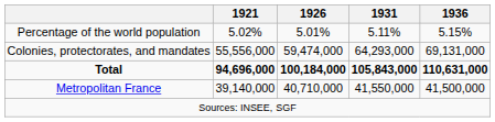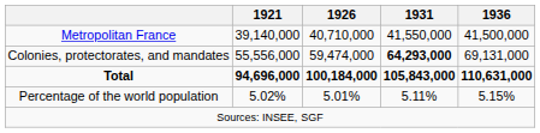rows swapped: Metropolitan France <-> Percentage of the world population
Colonies, protectorates, and mandates | 1931: normal -> bold
